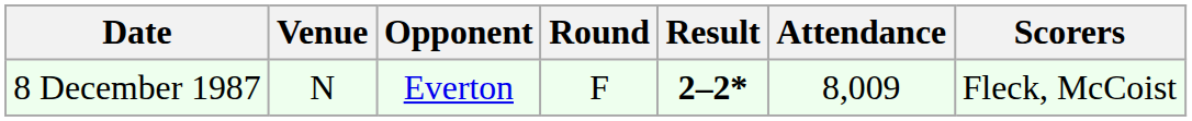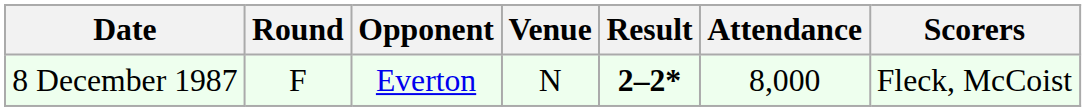columns swapped: Round <-> Venue
8 December 1987 | Attendance: 8,009 -> 8,000
